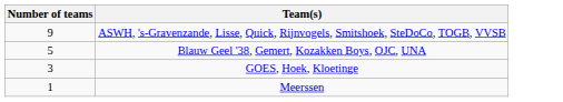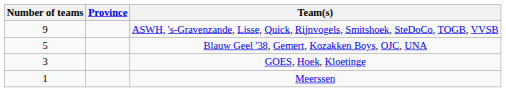+ column: Province
